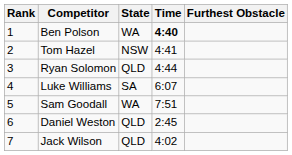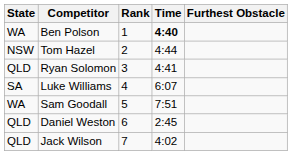columns swapped: Rank <-> State
Tom Hazel | Time: 4:41 -> 4:44
Ryan Solomon | Time: 4:44 -> 4:41
